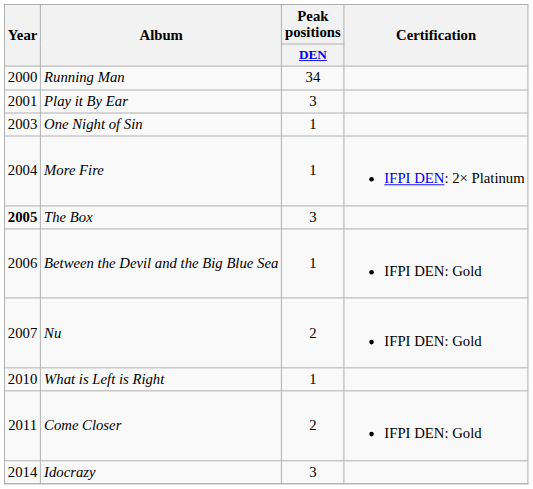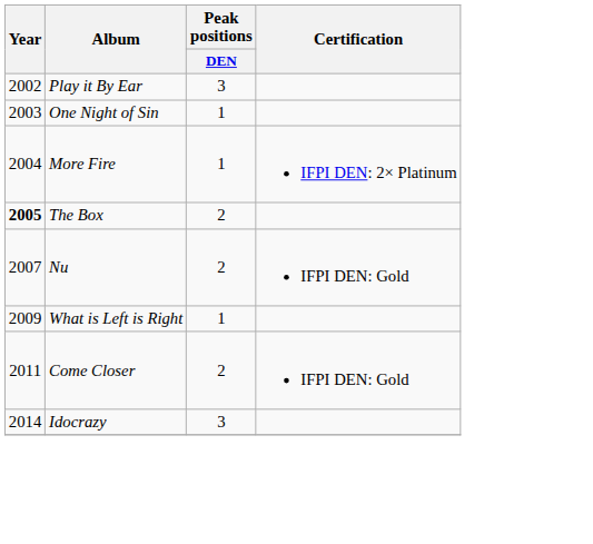- row: 2000 | Running Man | 34
Play it By Ear | Year: 2001 -> 2002
The Box | Peak positions / DEN: 3 -> 2
- row: 2006 | Between the Devil and the Big Blue Sea | 1 | IFPI DEN: Gold
What is Left is Right | Year: 2010 -> 2009
